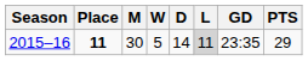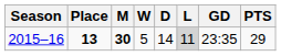2015–16 | Place: 11 -> 13
2015–16 | M: normal -> bold
